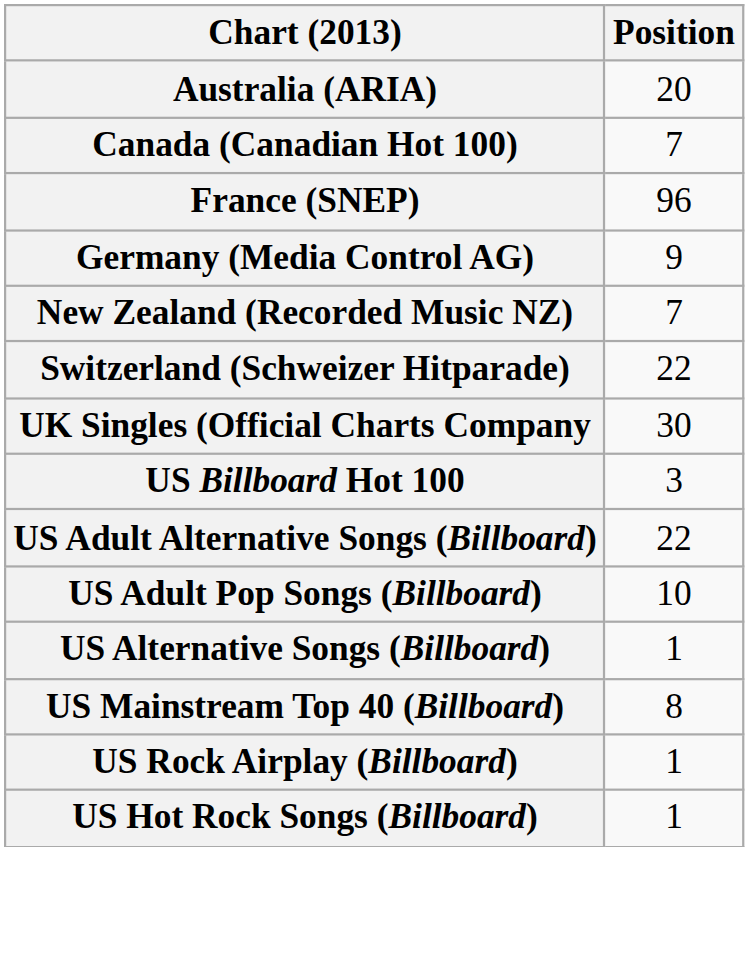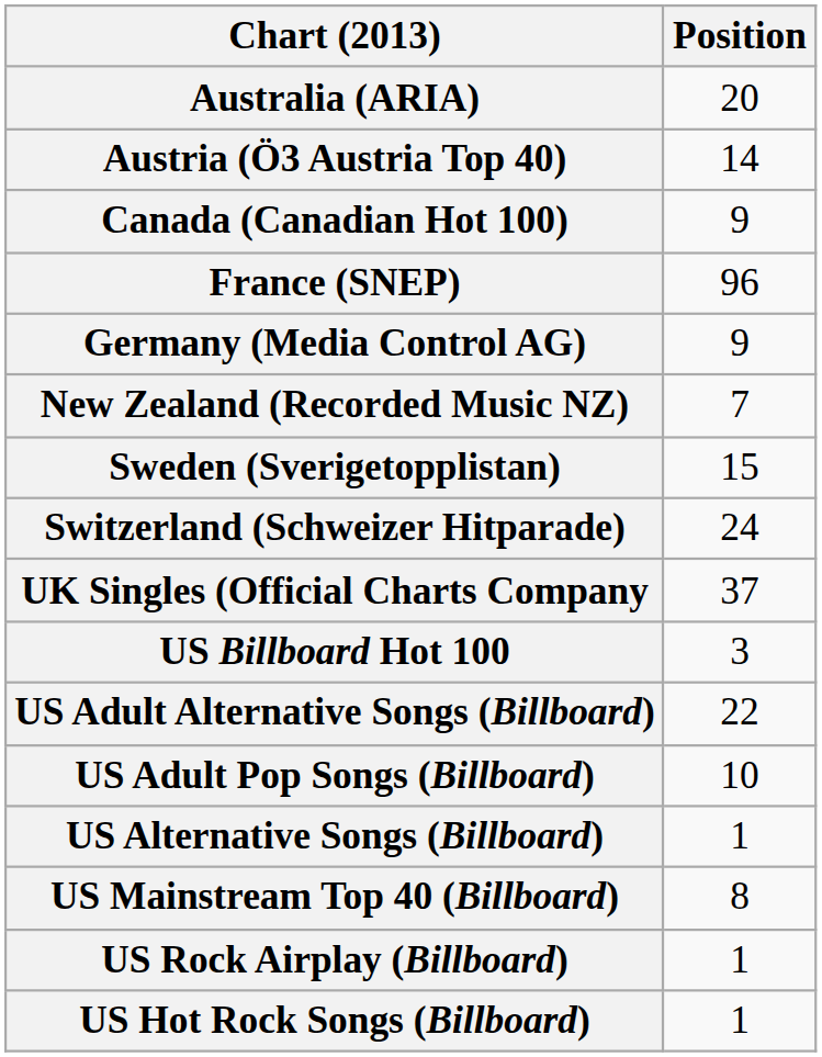+ row: Austria (Ö3 Austria Top 40) | 14
Canada (Canadian Hot 100) | Position: 7 -> 9
+ row: Sweden (Sverigetopplistan) | 15
Switzerland (Schweizer Hitparade) | Position: 22 -> 24
UK Singles (Official Charts Company | Position: 30 -> 37
